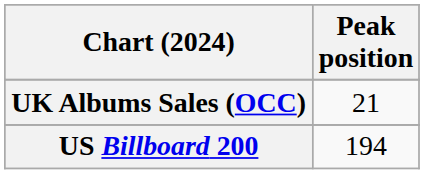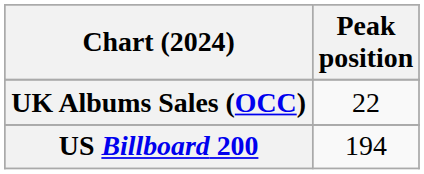UK Albums Sales (OCC) | Peak position: 21 -> 22
